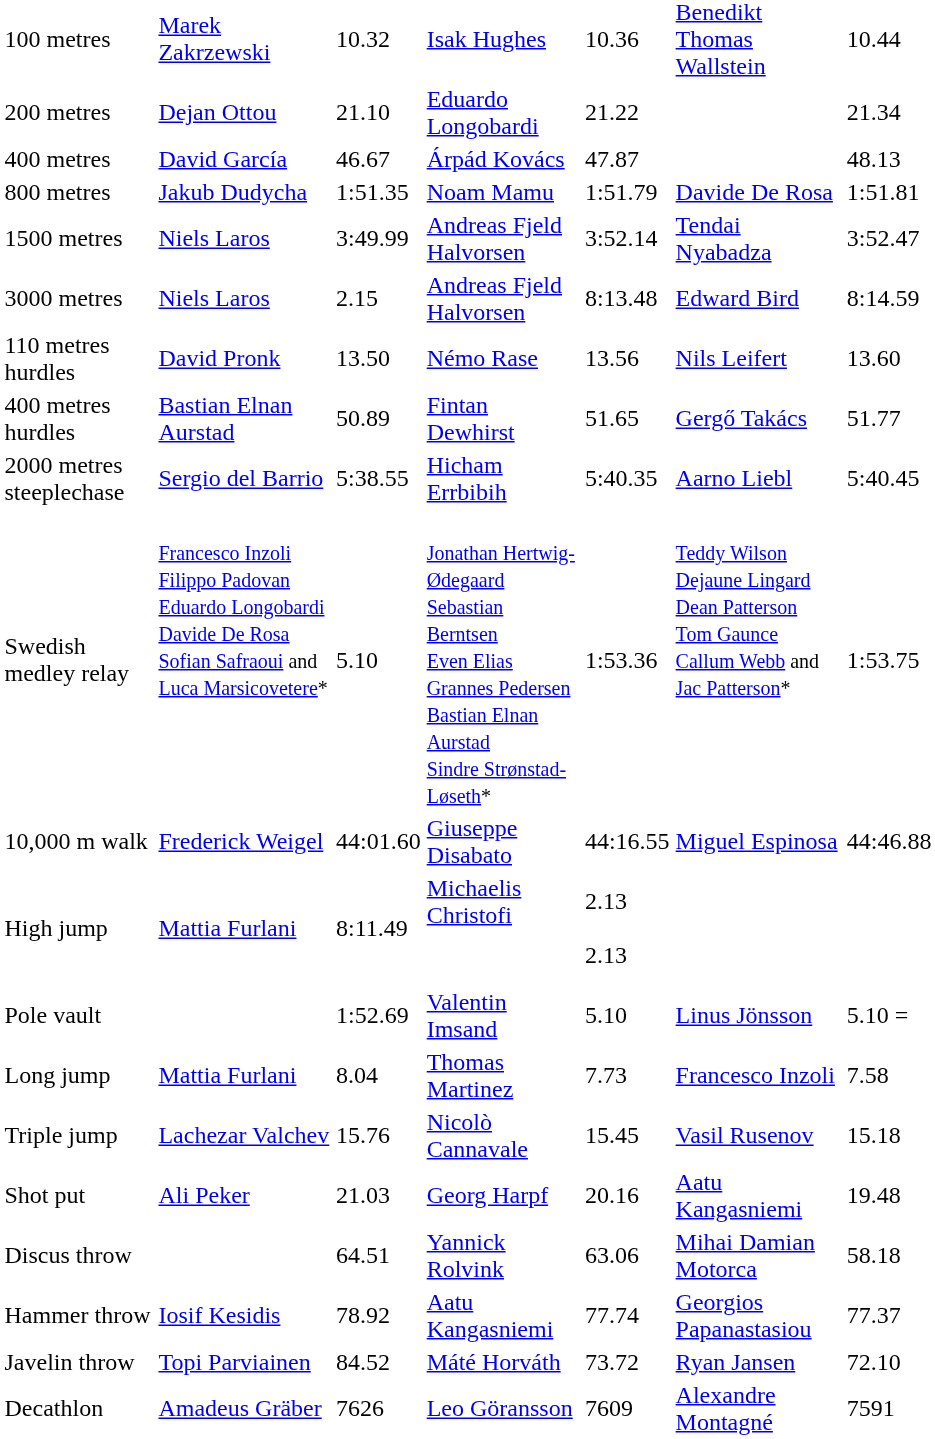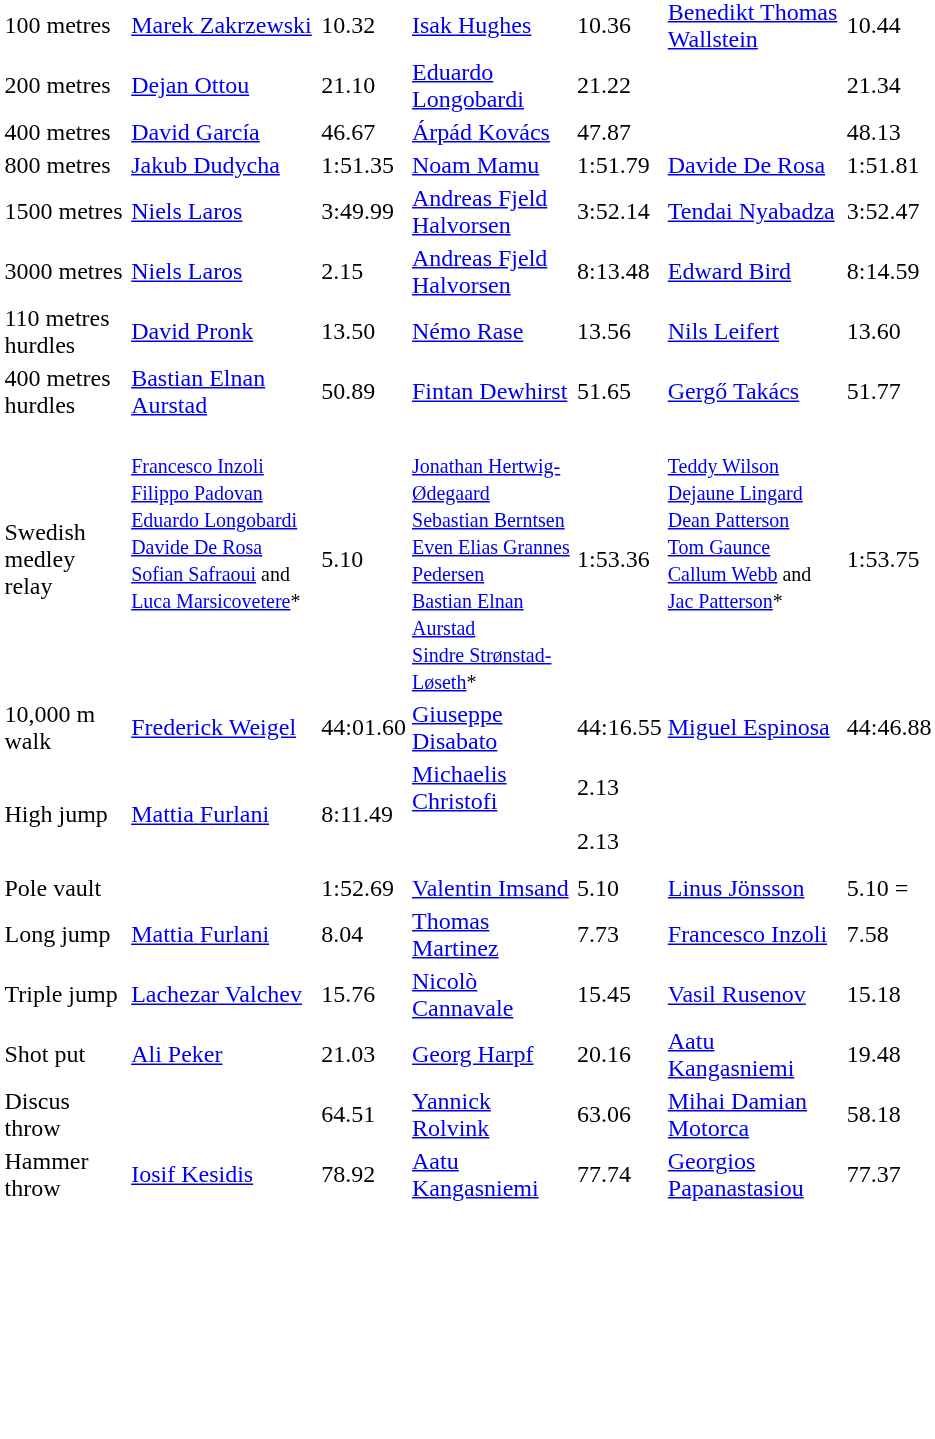- row: 2000 metres steeplechase | Sergio del Barrio | 5:38.55 | Hicham Errbibih | 5:40.35 | Aarno Liebl | 5:40.45
- row: Javelin throw | Topi Parviainen | 84.52 | Máté Horváth | 73.72 | Ryan Jansen | 72.10
- row: Decathlon | Amadeus Gräber | 7626 | Leo Göransson | 7609 | Alexandre Montagné | 7591
